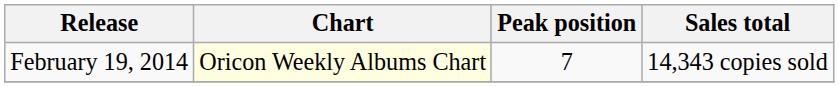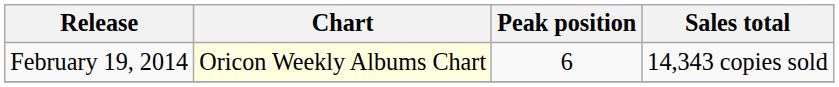February 19, 2014 | Peak position: 7 -> 6
